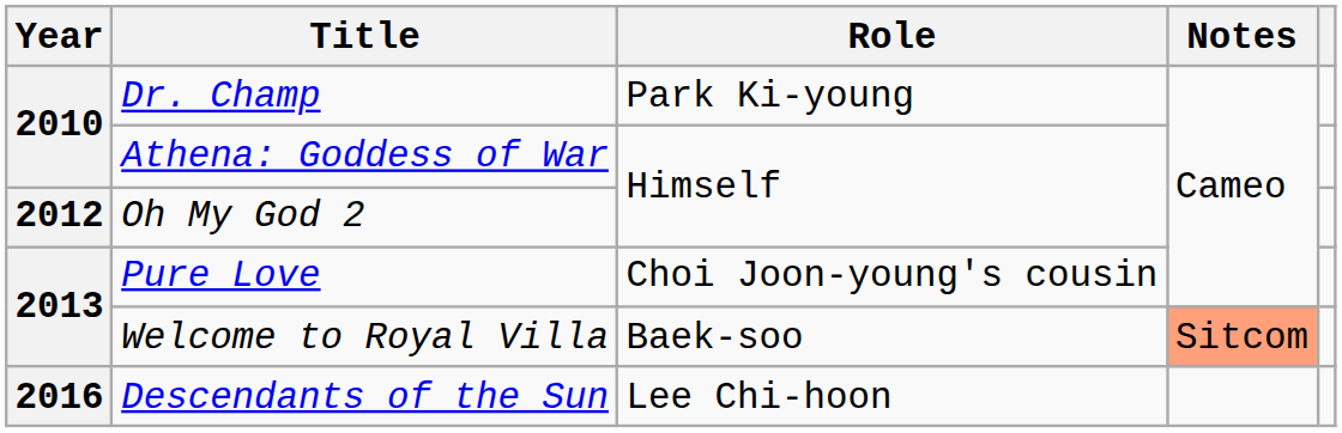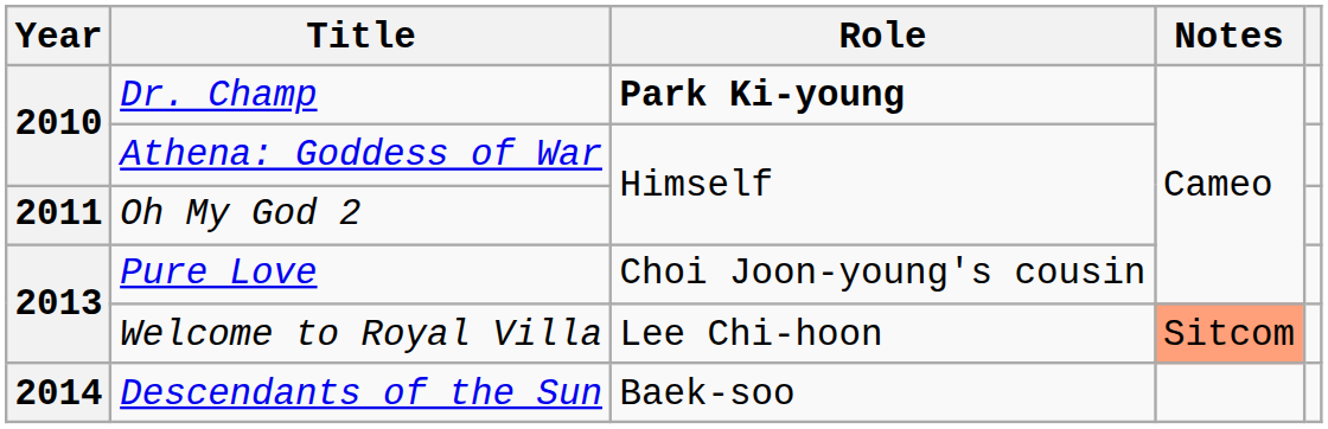Dr. Champ | Role: normal -> bold
Oh My God 2 | Year: 2012 -> 2011
Welcome to Royal Villa | Role: Baek-soo -> Lee Chi-hoon
Descendants of the Sun | Year: 2016 -> 2014
Descendants of the Sun | Role: Lee Chi-hoon -> Baek-soo
